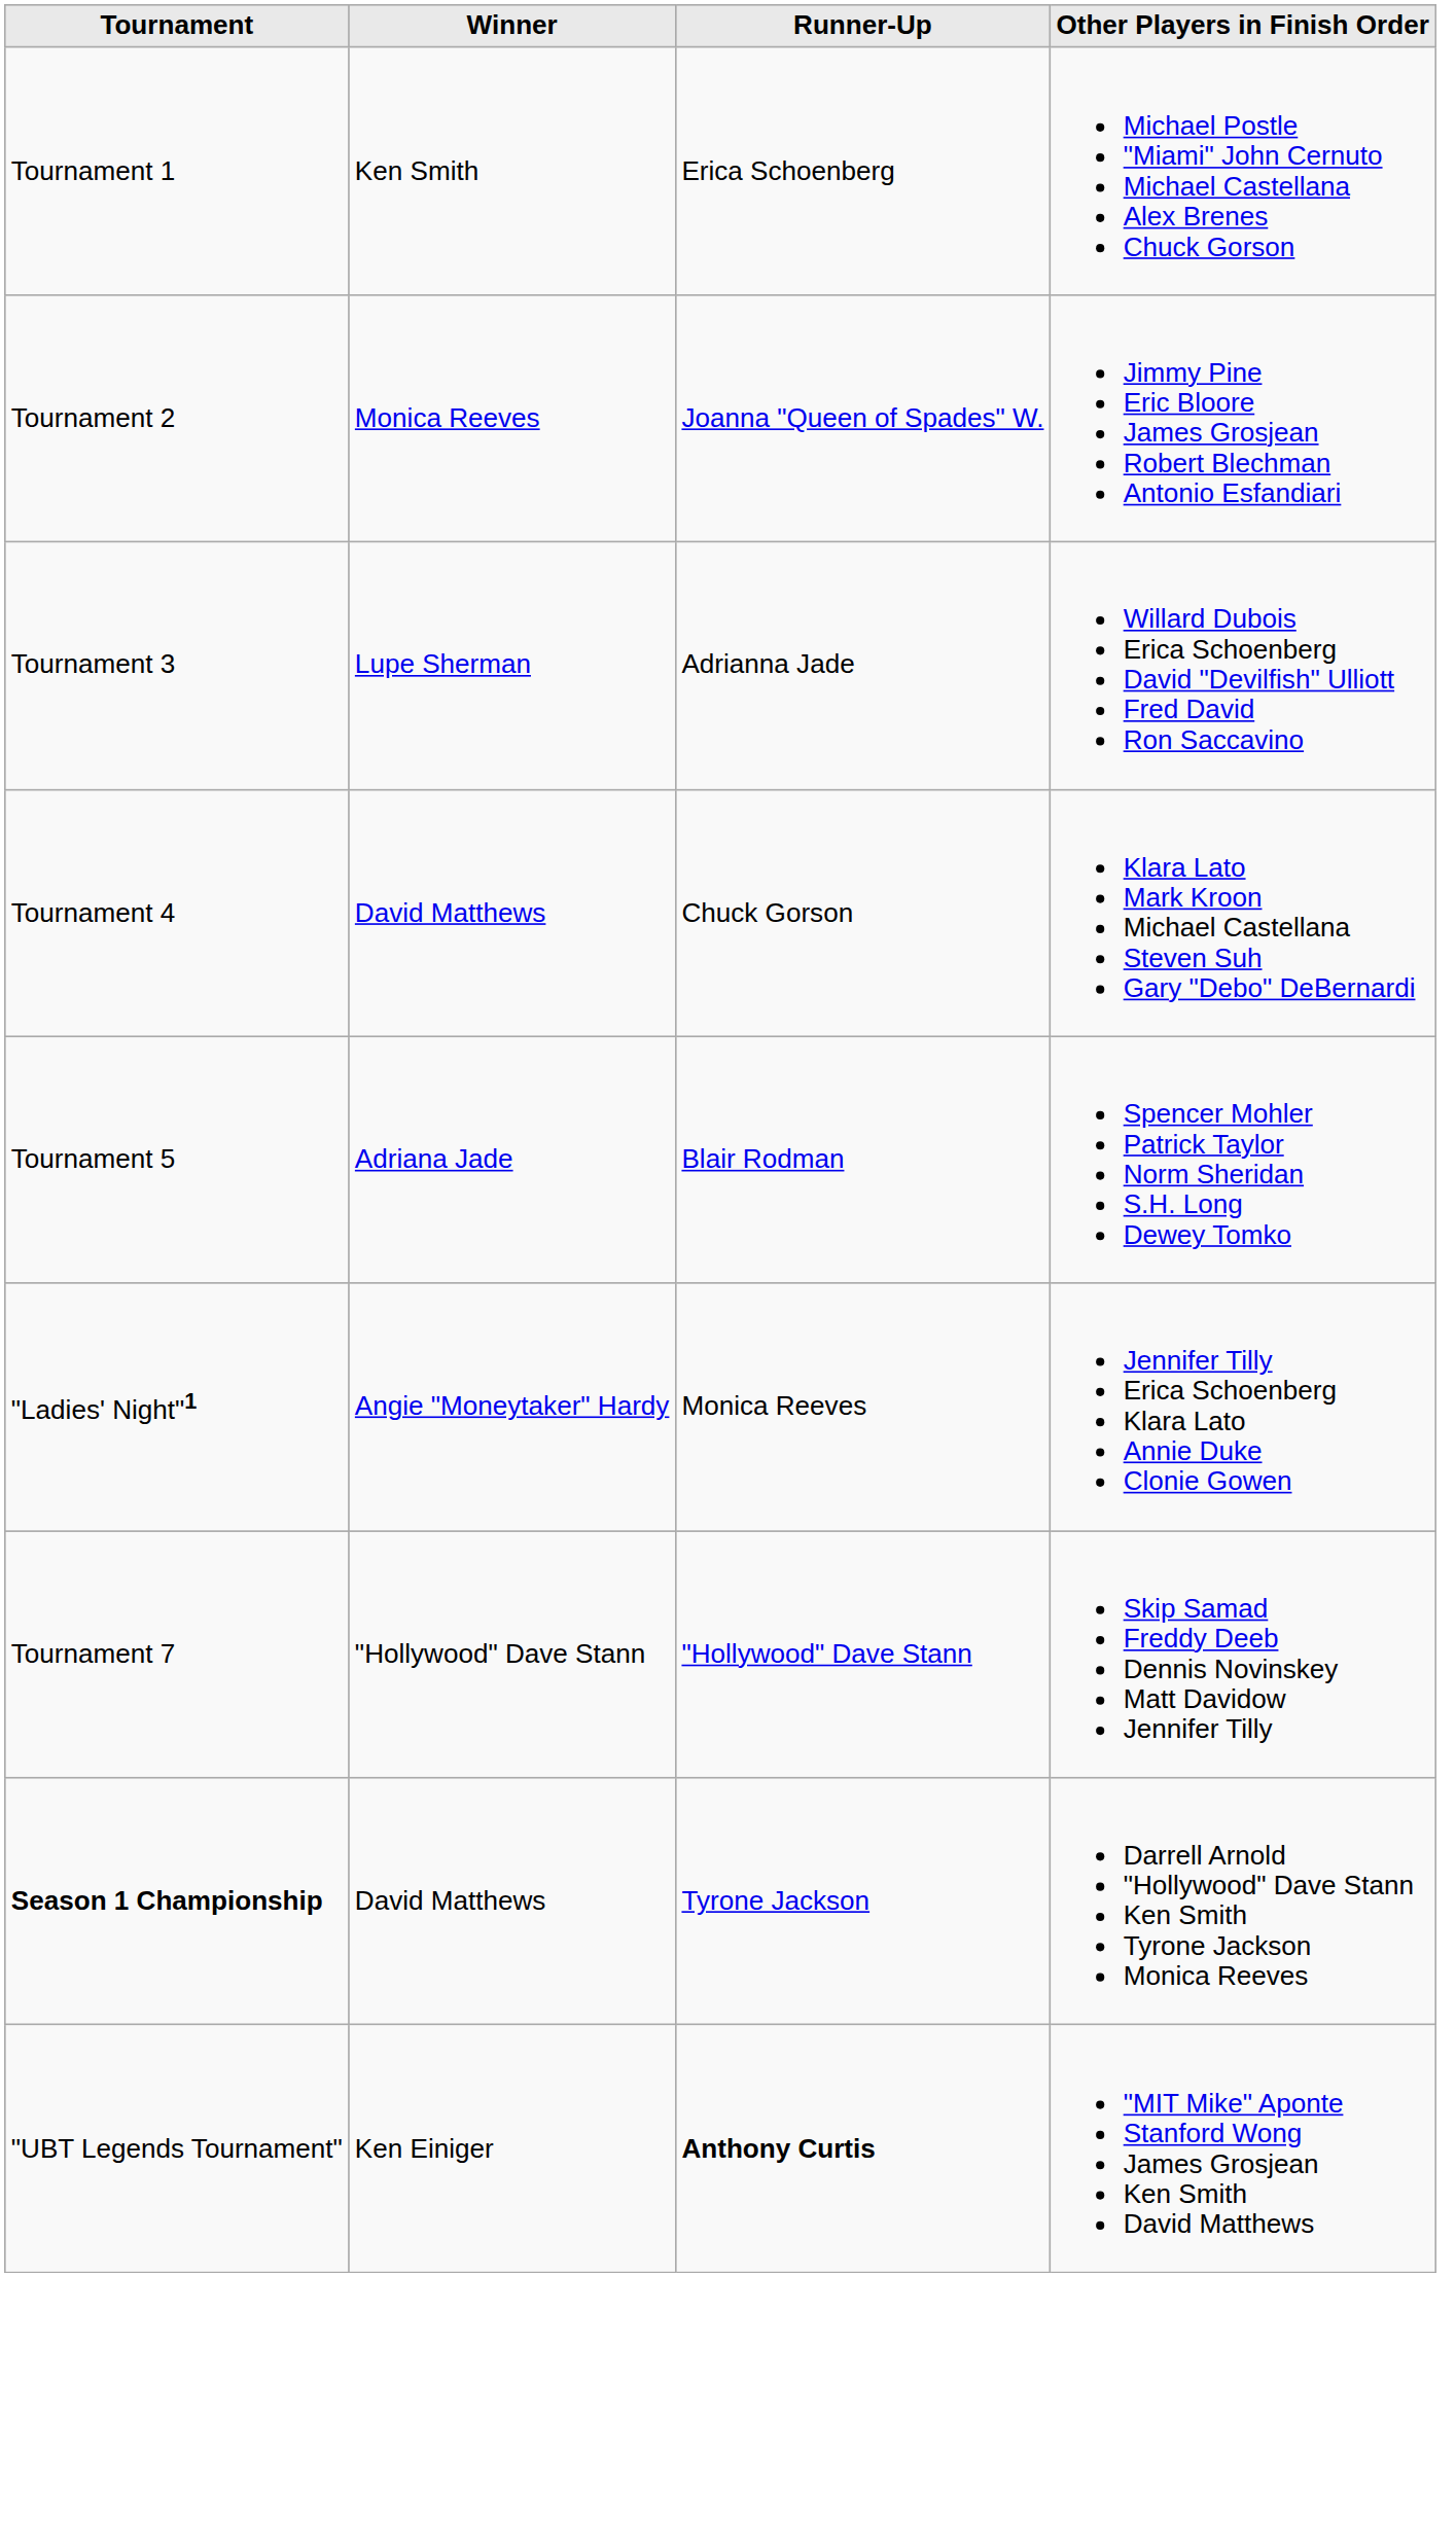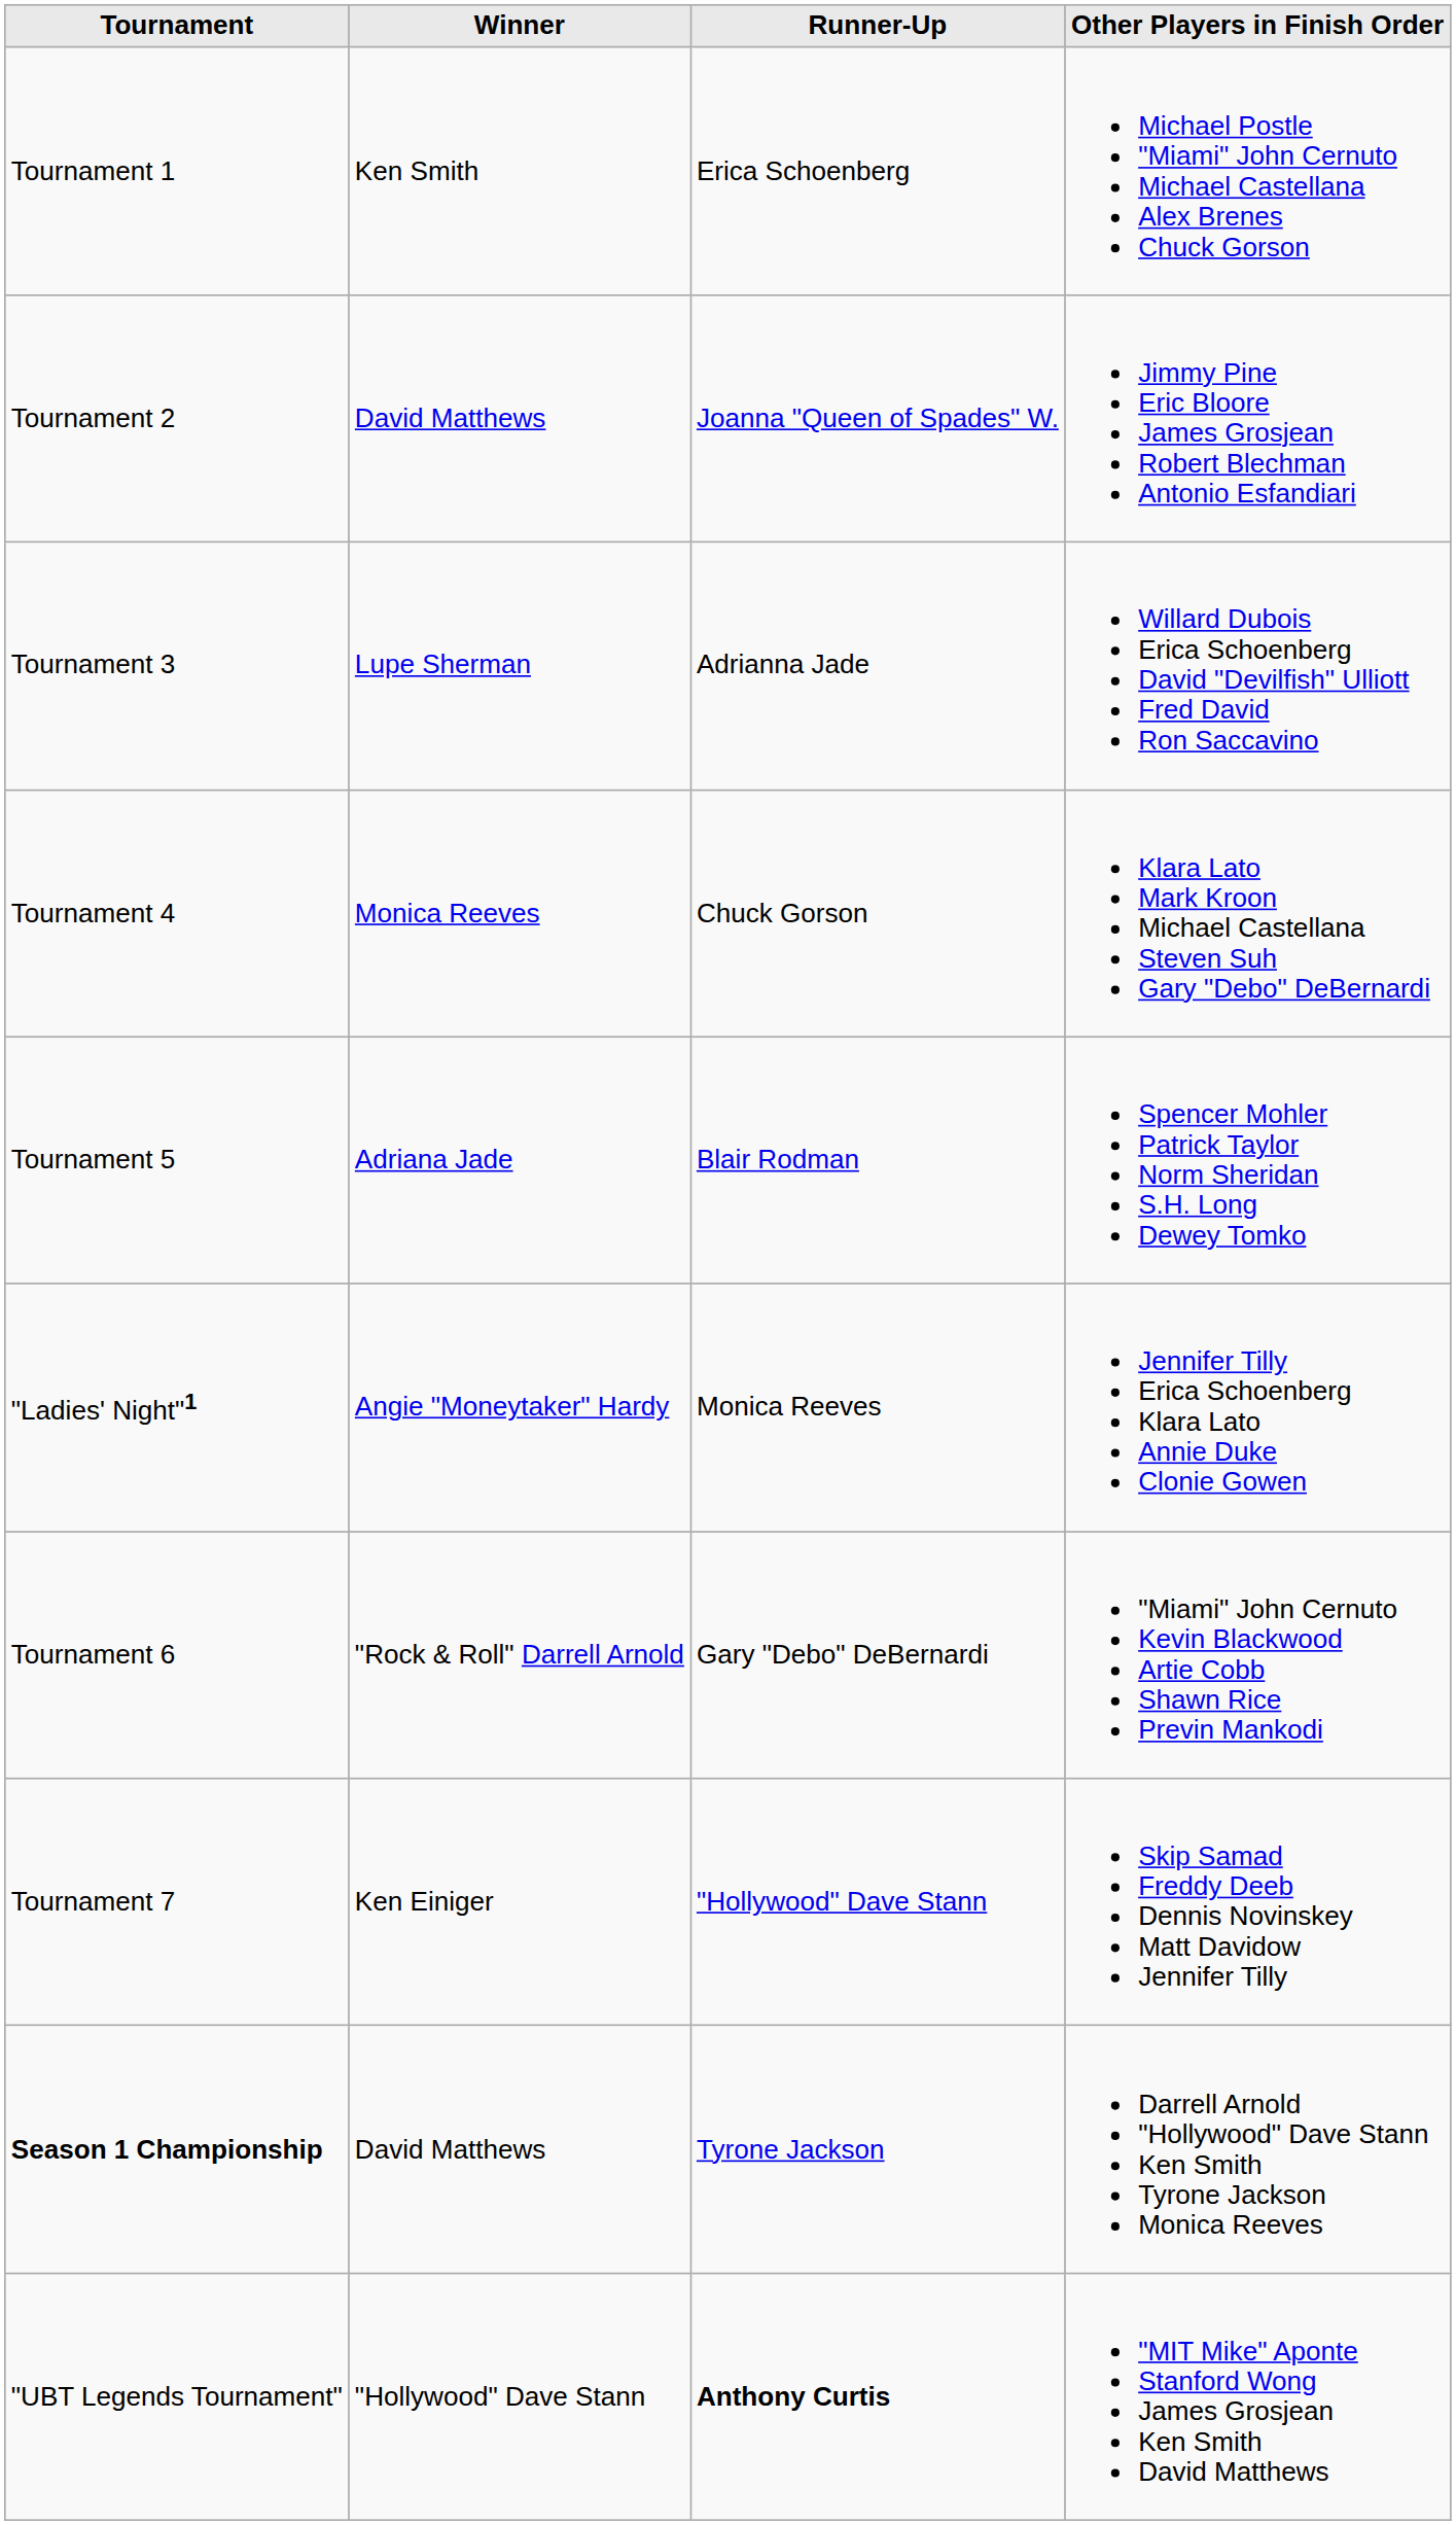Tournament 2 | Winner: Monica Reeves -> David Matthews
Tournament 4 | Winner: David Matthews -> Monica Reeves
+ row: Tournament 6 | "Rock & Roll" Darrell Arnold | Gary "Debo" DeBernardi | "Miami" John Cernuto Kevin Blackwood Artie Cobb Shawn Rice Previn Mankodi
Tournament 7 | Winner: "Hollywood" Dave Stann -> Ken Einiger
"UBT Legends Tournament" | Winner: Ken Einiger -> "Hollywood" Dave Stann
